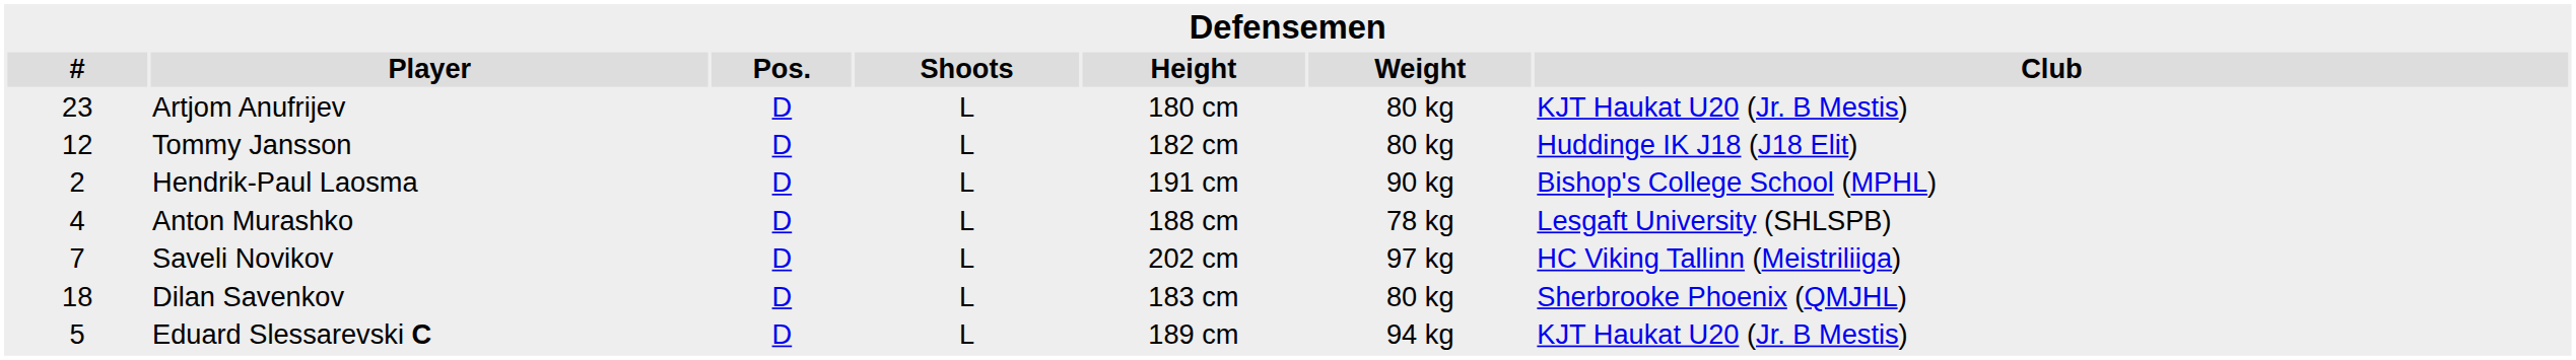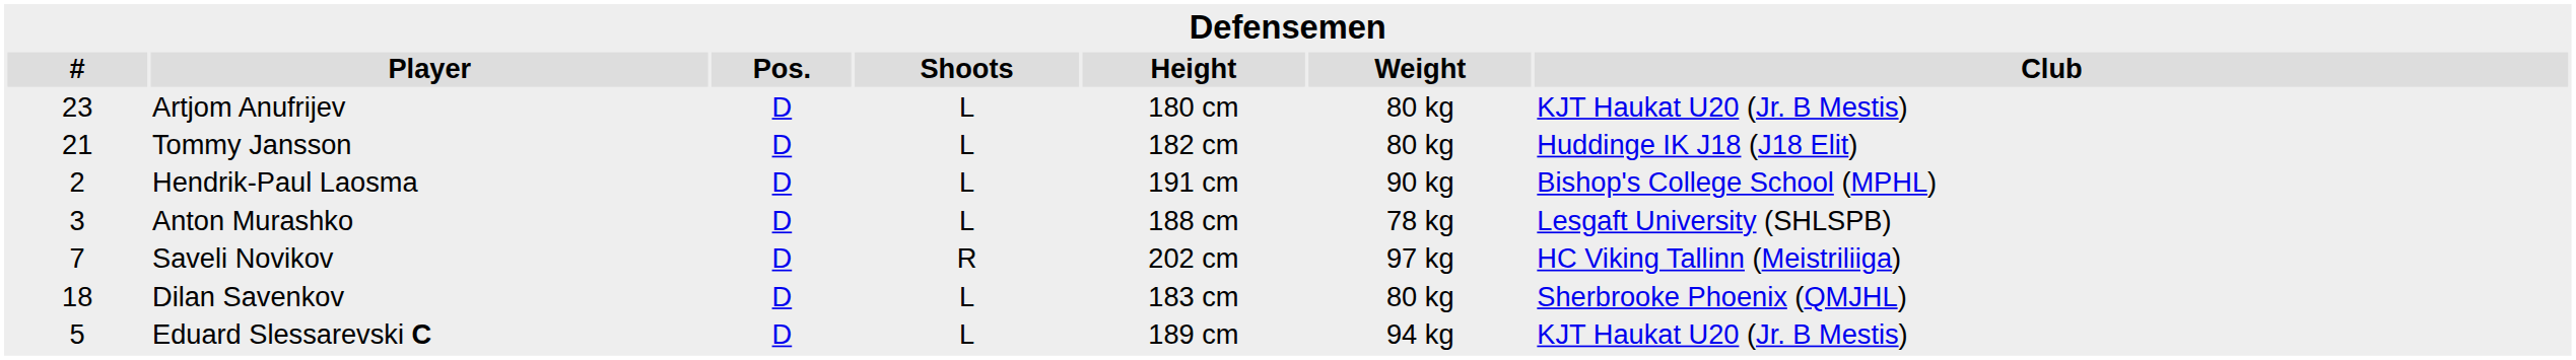Tommy Jansson | #: 12 -> 21
Anton Murashko | #: 4 -> 3
Saveli Novikov | Shoots: L -> R
